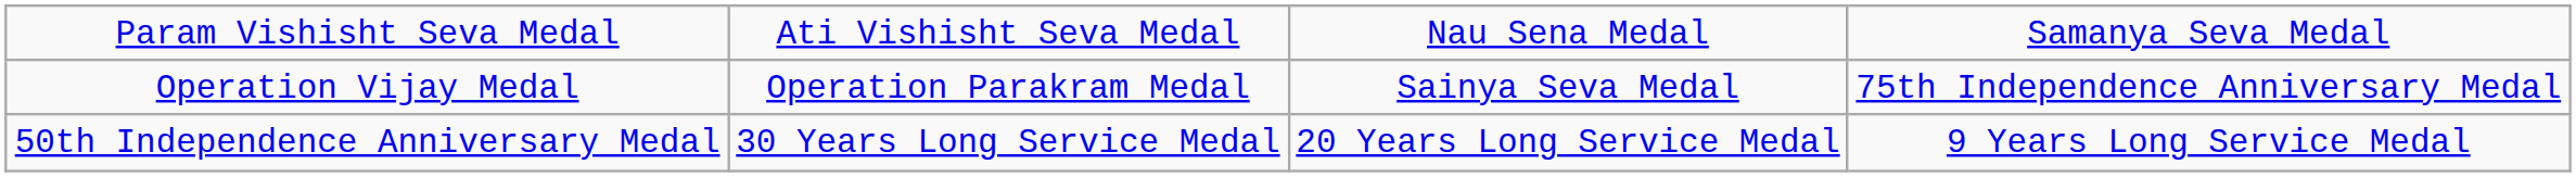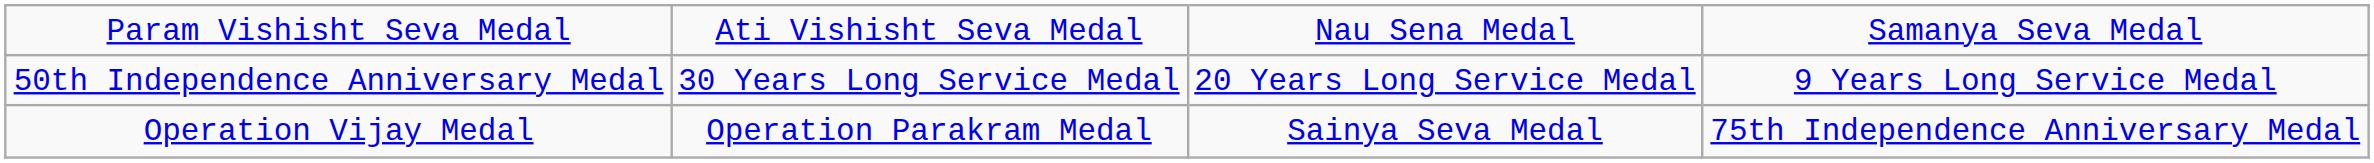rows swapped: Operation Vijay Medal <-> 50th Independence Anniversary Medal
